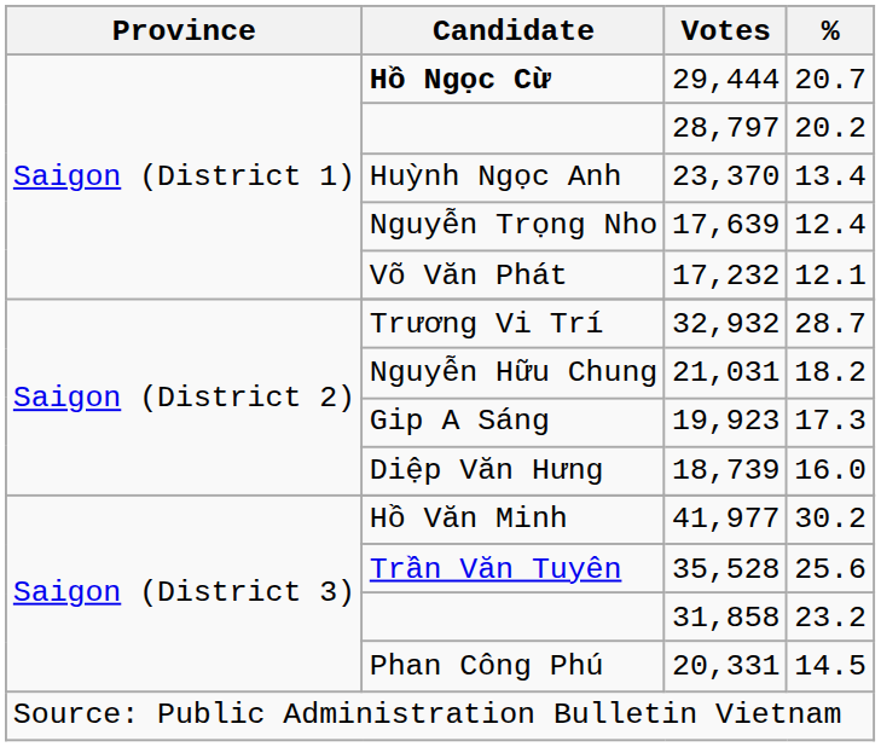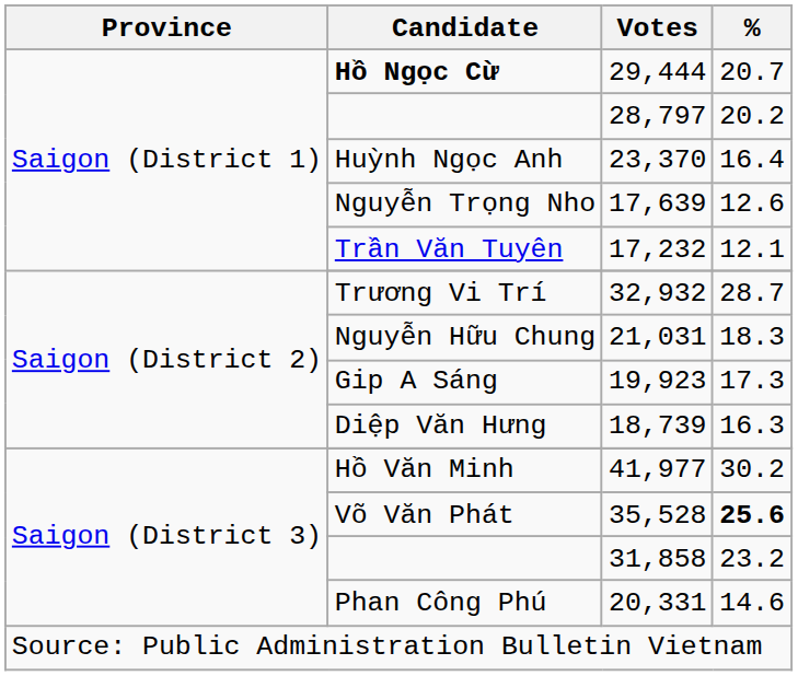23,370 | %: 13.4 -> 16.4
17,639 | %: 12.4 -> 12.6
17,232 | Candidate: Võ Văn Phát -> Trần Văn Tuyên
21,031 | %: 18.2 -> 18.3
18,739 | %: 16.0 -> 16.3
35,528 | Candidate: Trần Văn Tuyên -> Võ Văn Phát
35,528 | %: normal -> bold
20,331 | %: 14.5 -> 14.6
